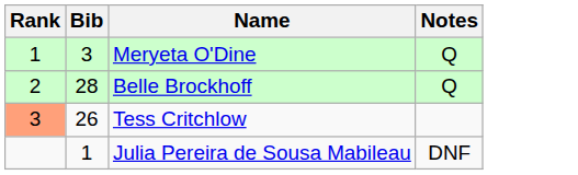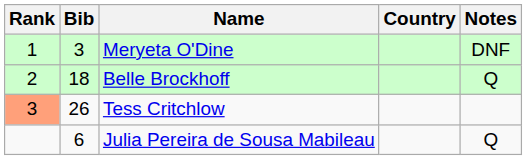+ column: Country
Meryeta O'Dine | Notes: Q -> DNF
Belle Brockhoff | Bib: 28 -> 18
Julia Pereira de Sousa Mabileau | Bib: 1 -> 6
Julia Pereira de Sousa Mabileau | Notes: DNF -> Q
